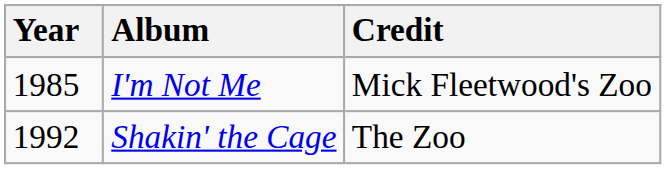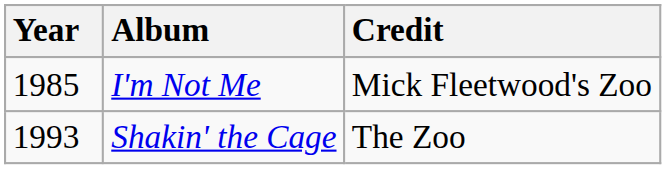Shakin' the Cage | Year: 1992 -> 1993
